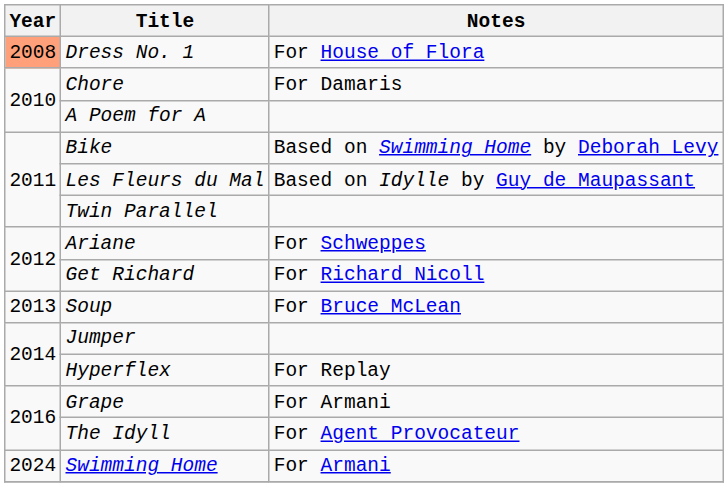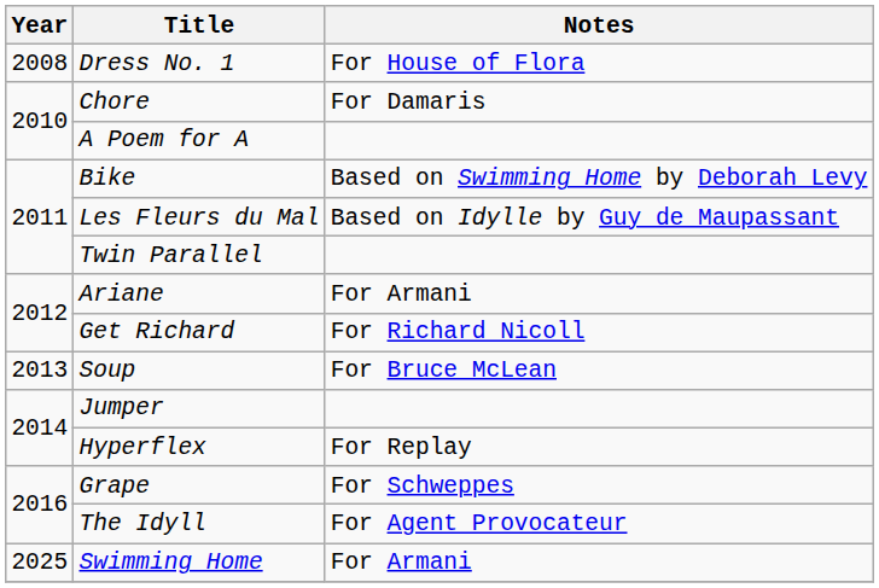Dress No. 1 | Year: lightsalmon background -> no background
Ariane | Notes: For Schweppes -> For Armani
Grape | Notes: For Armani -> For Schweppes
Swimming Home | Year: 2024 -> 2025
